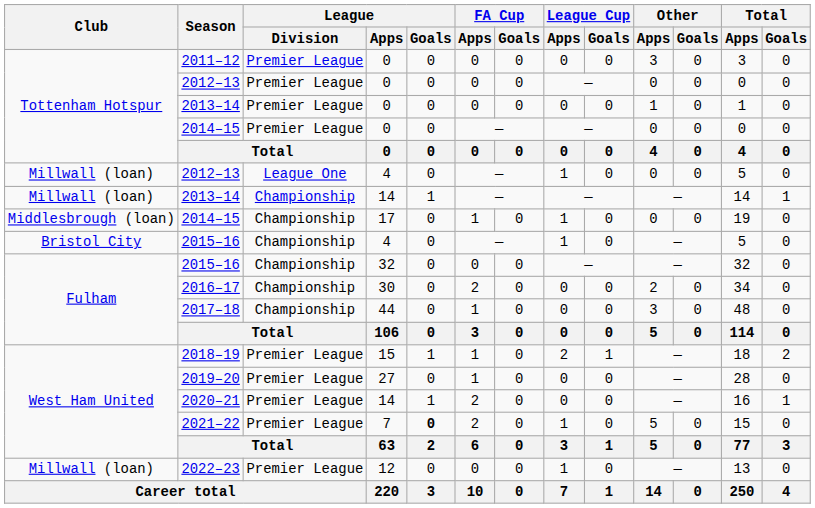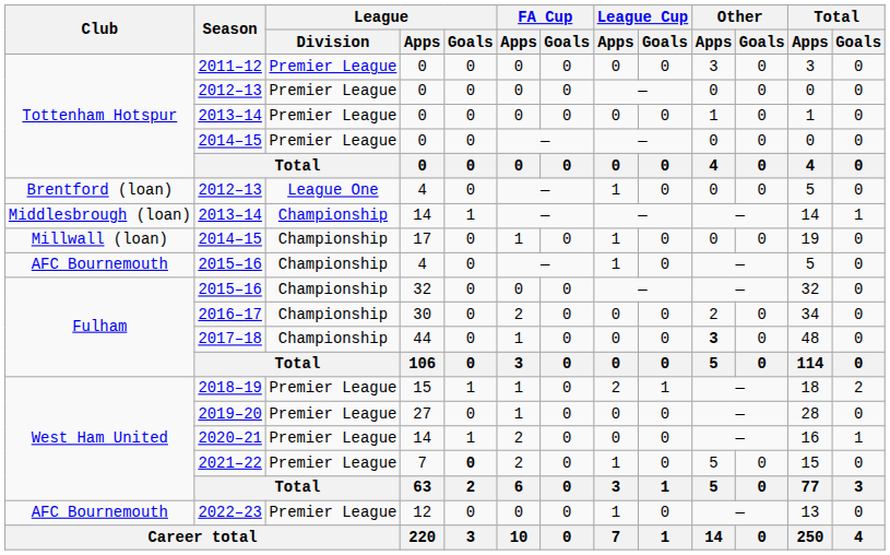2012–13 / 4 | Club: Millwall (loan) -> Brentford (loan)
2013–14 / 14 | Club: Millwall (loan) -> Middlesbrough (loan)
2014–15 / 17 | Club: Middlesbrough (loan) -> Millwall (loan)
2015–16 / 4 | Club: Bristol City -> AFC Bournemouth
2017–18 | Other / Apps: normal -> bold
2022–23 | Club: Millwall (loan) -> AFC Bournemouth
